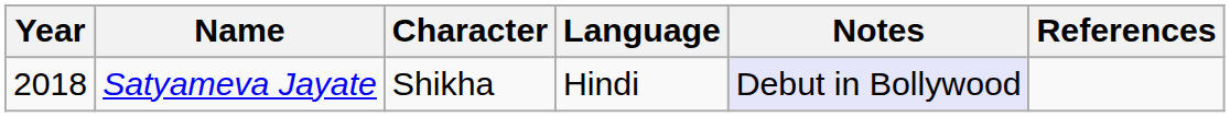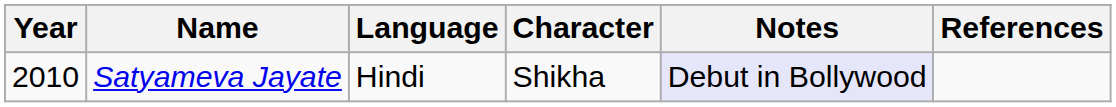columns swapped: Character <-> Language
Satyameva Jayate | Year: 2018 -> 2010
